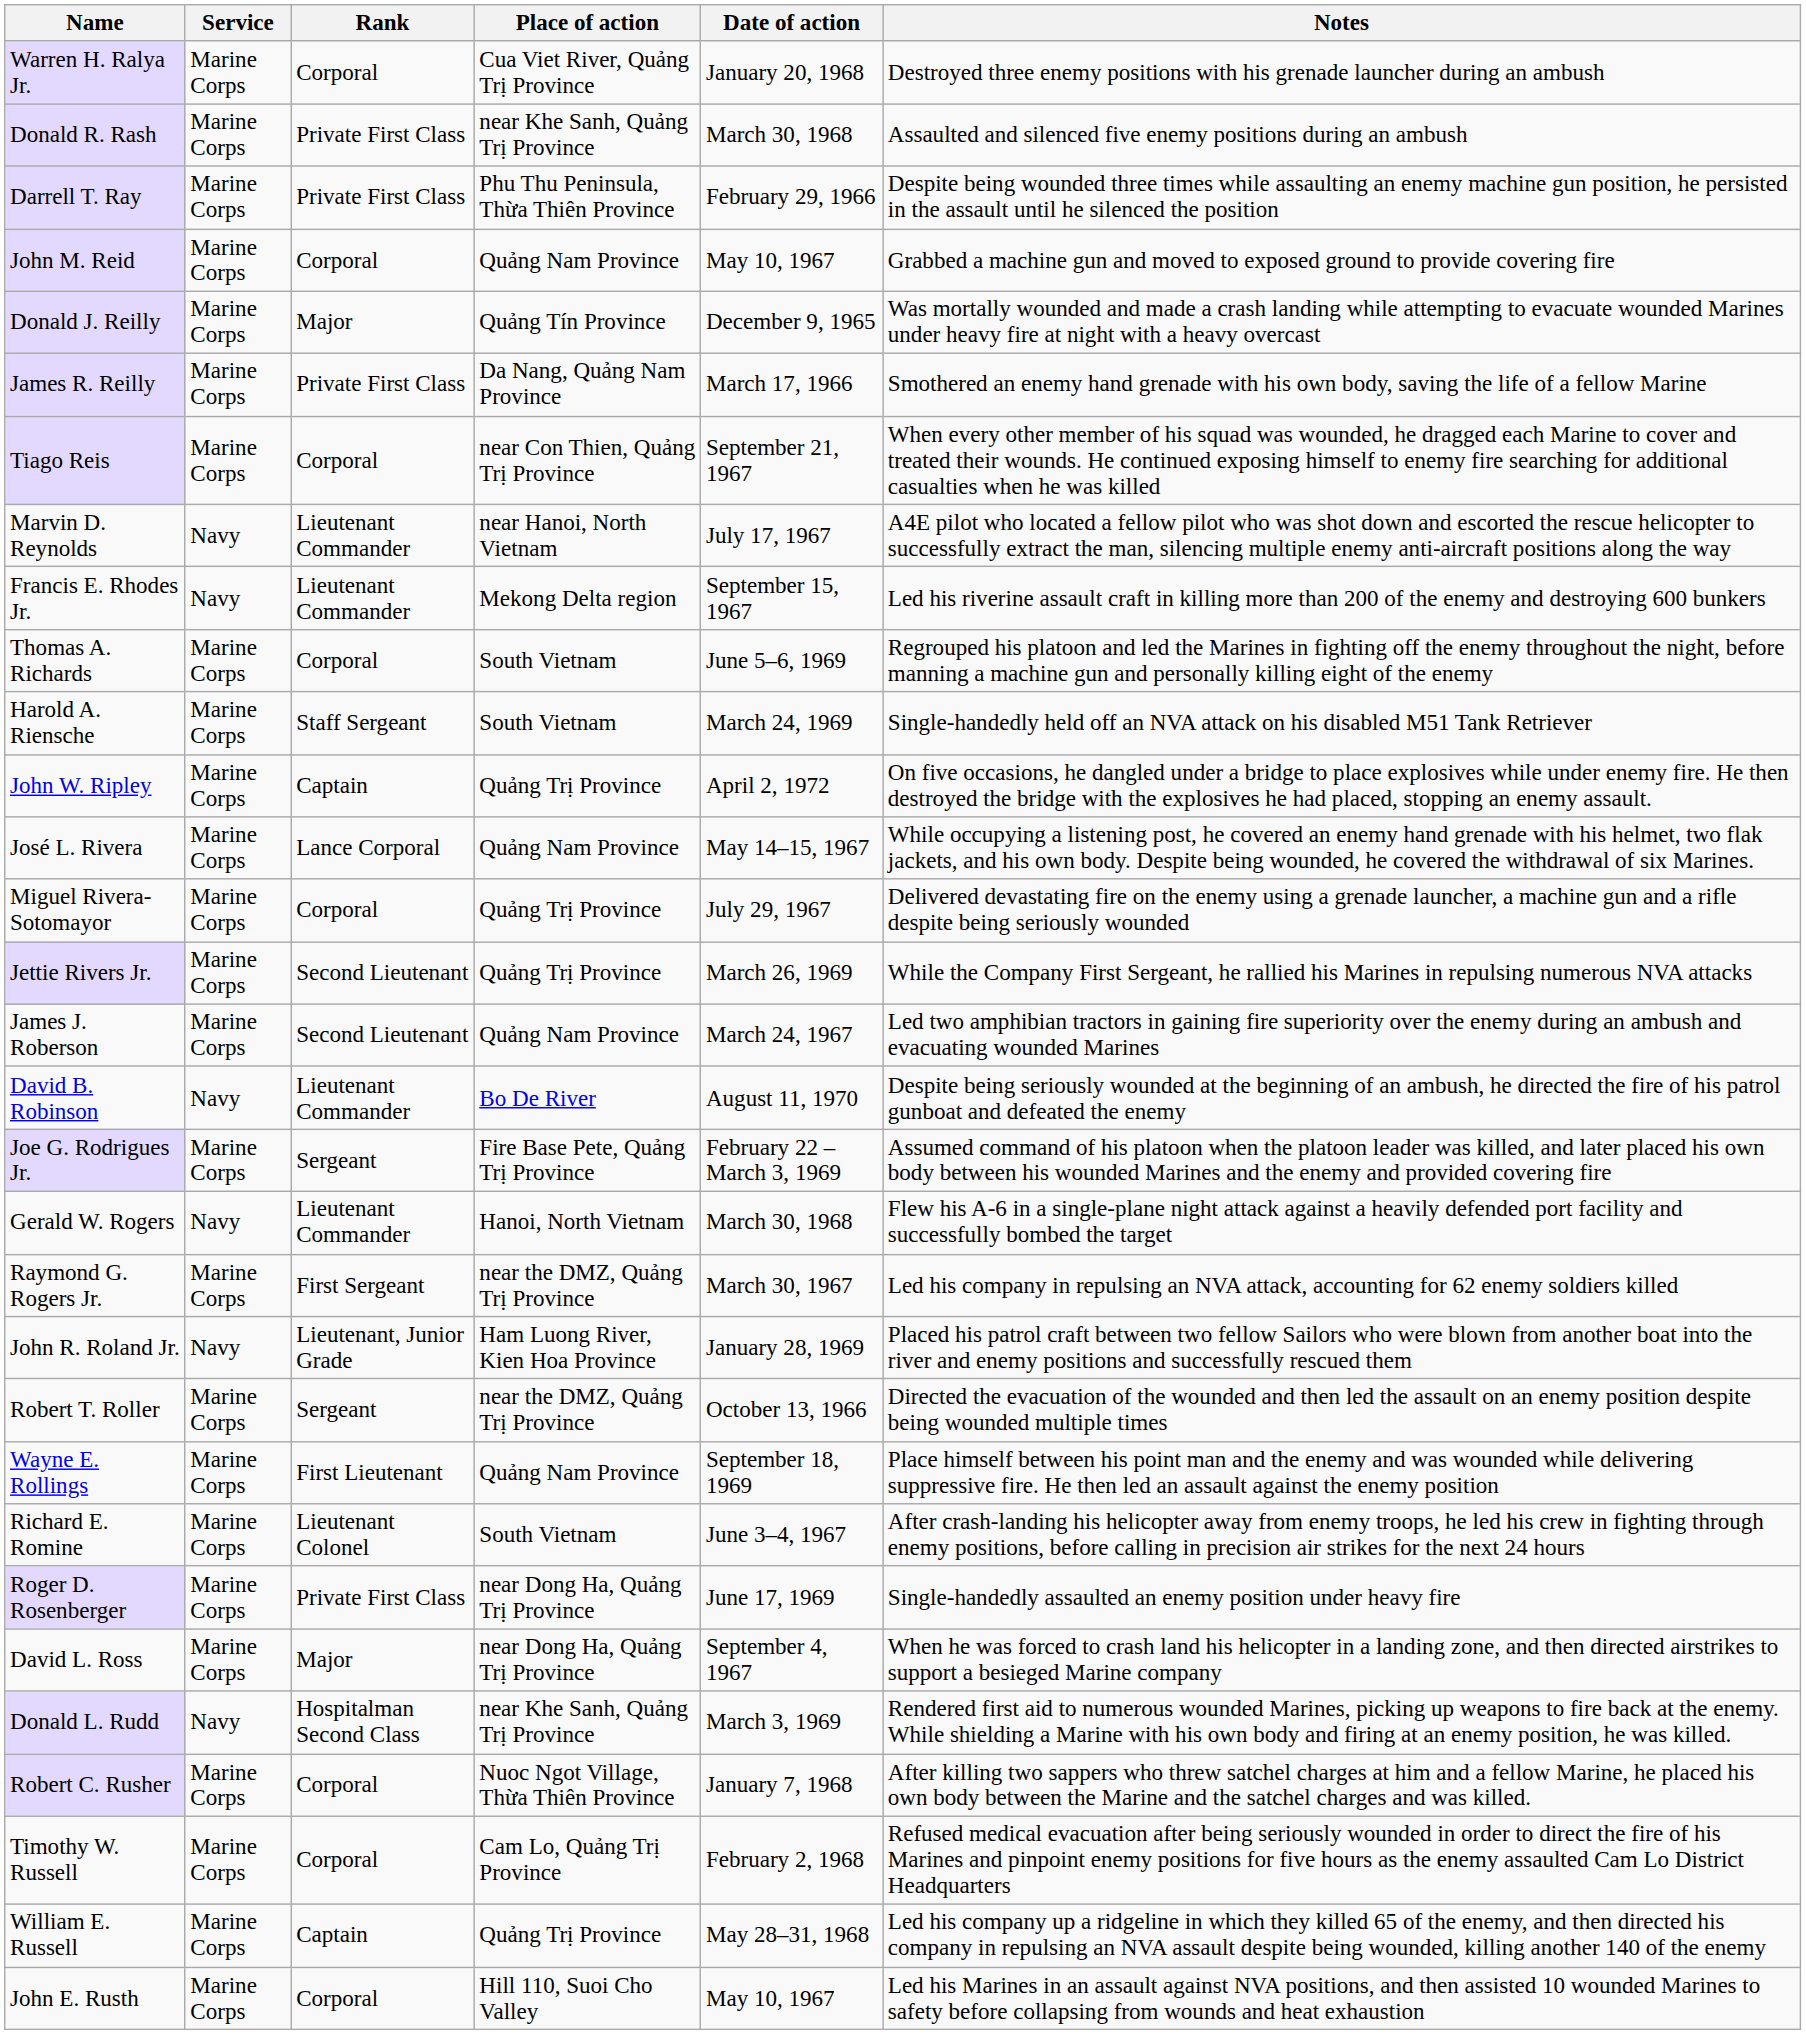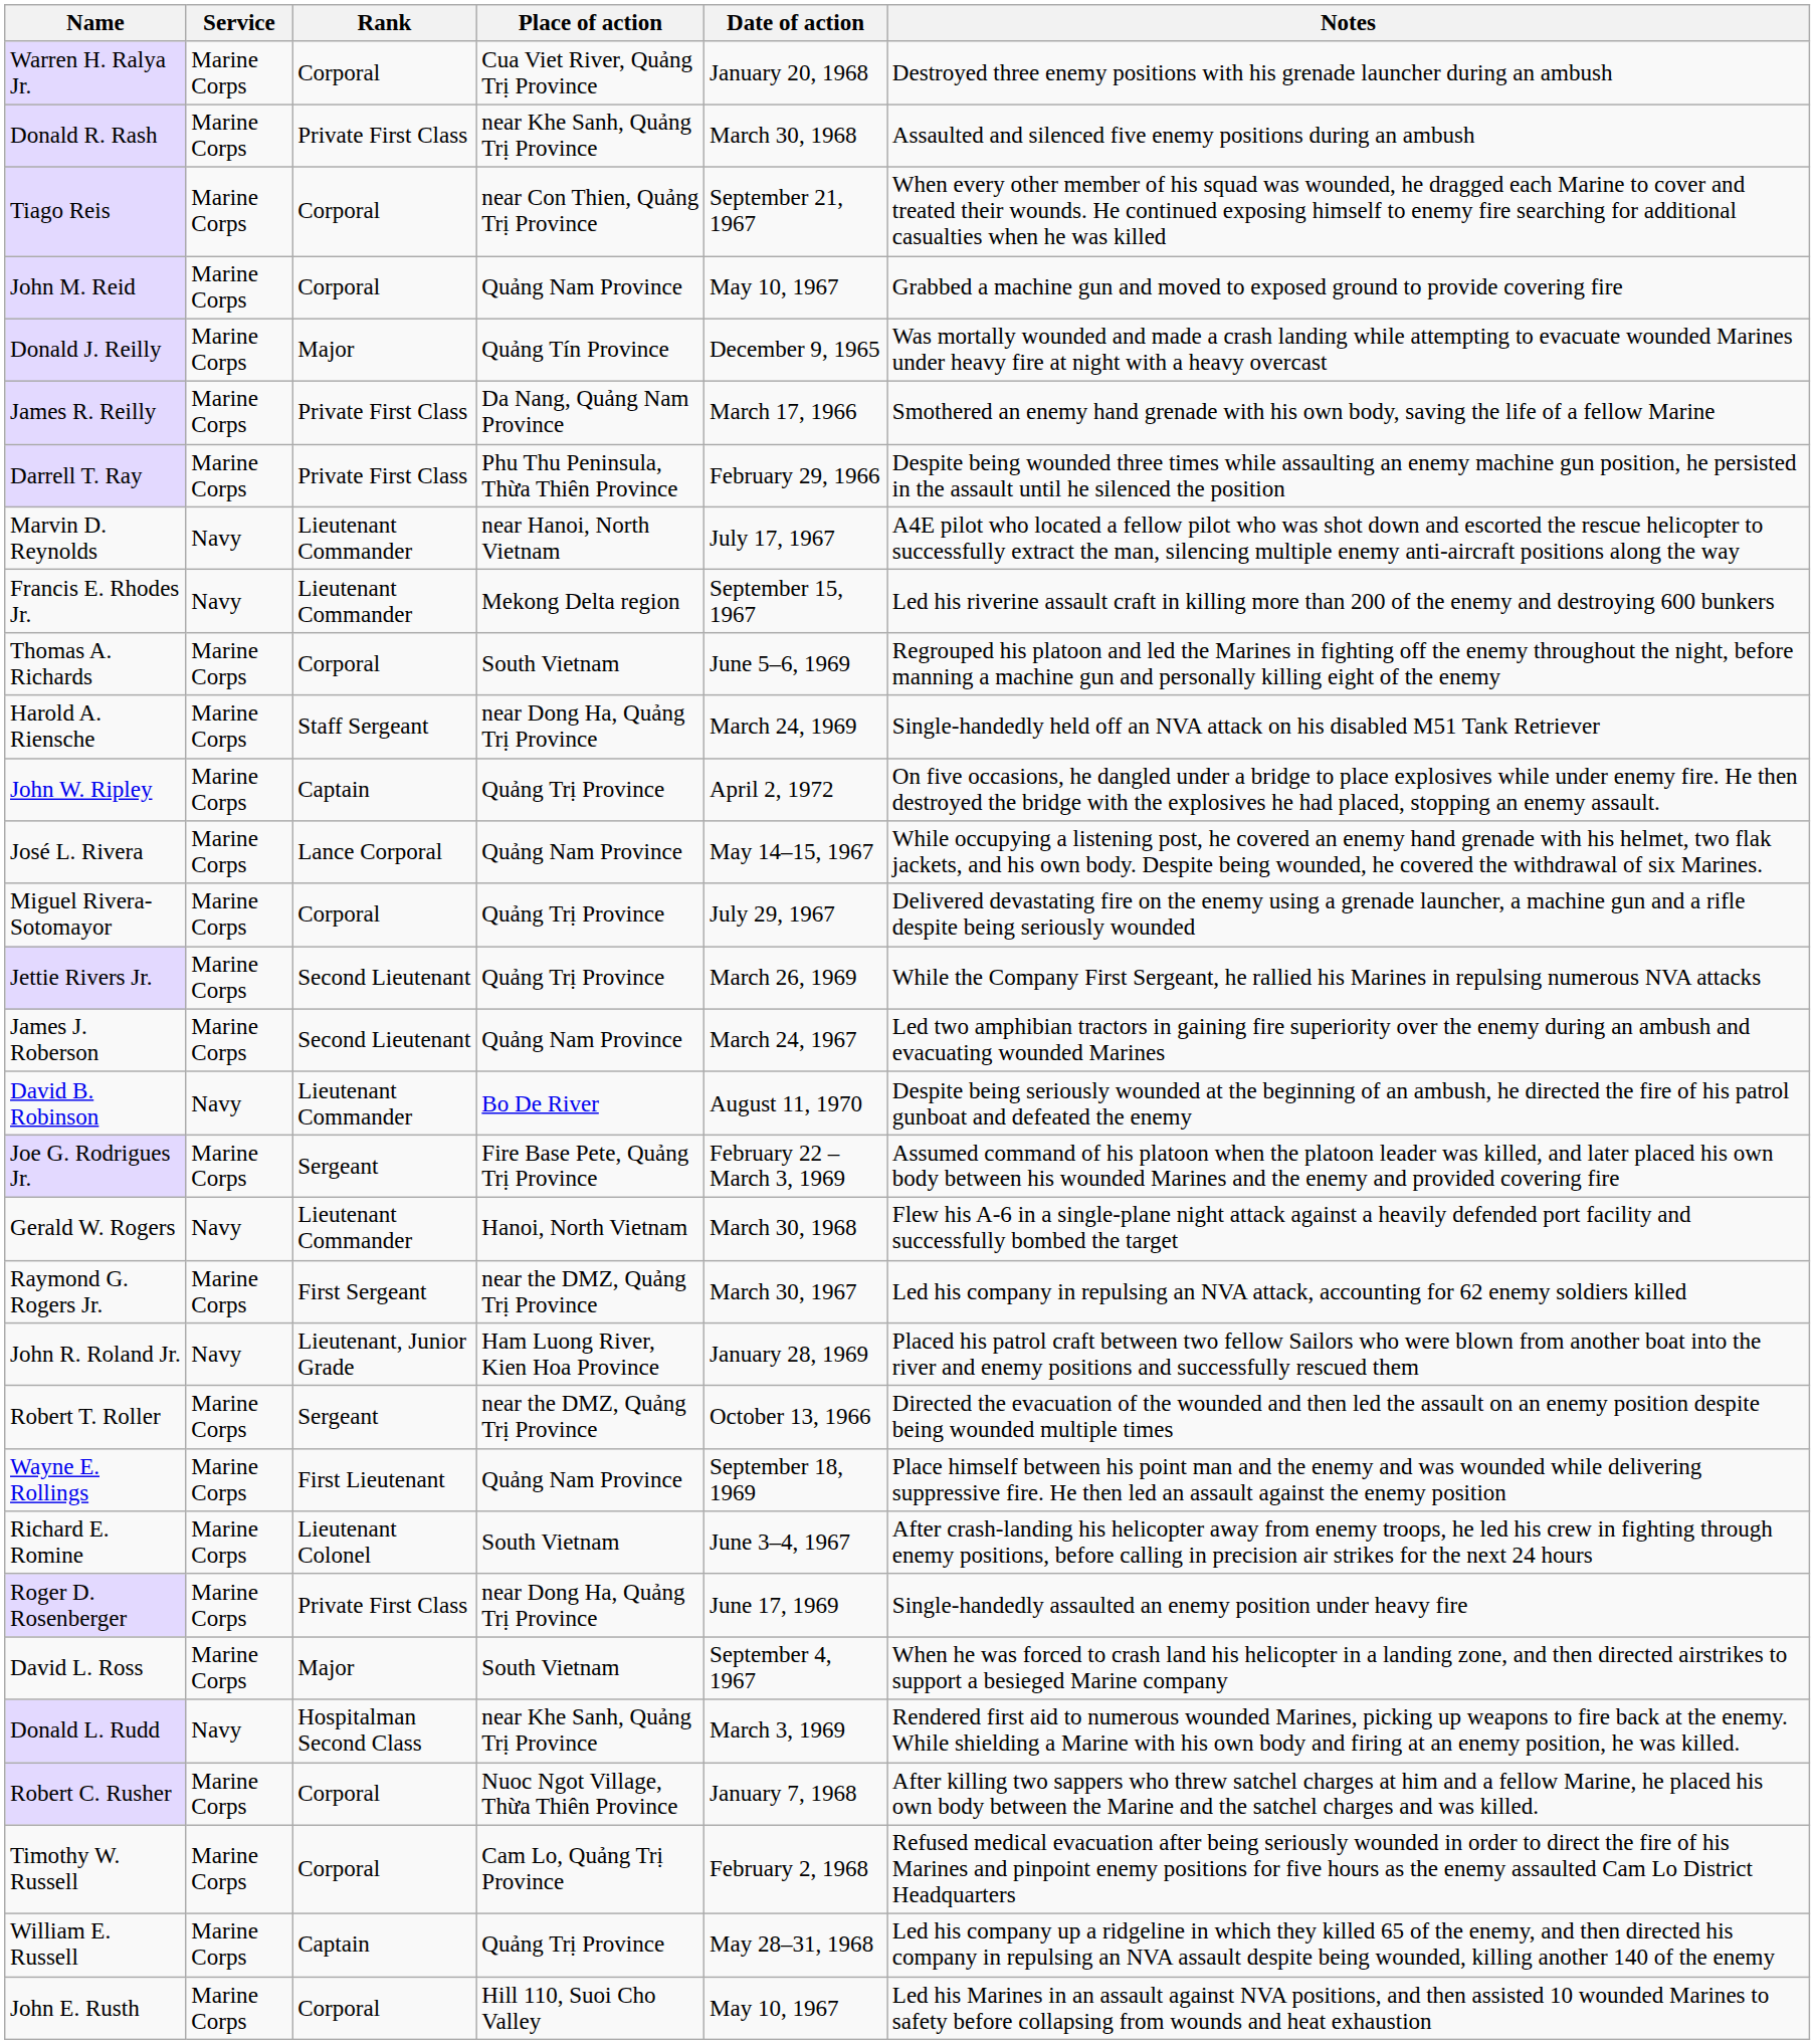rows swapped: Darrell T. Ray <-> Tiago Reis
Harold A. Riensche | Place of action: South Vietnam -> near Dong Ha, Quảng Trị Province
David L. Ross | Place of action: near Dong Ha, Quảng Trị Province -> South Vietnam
